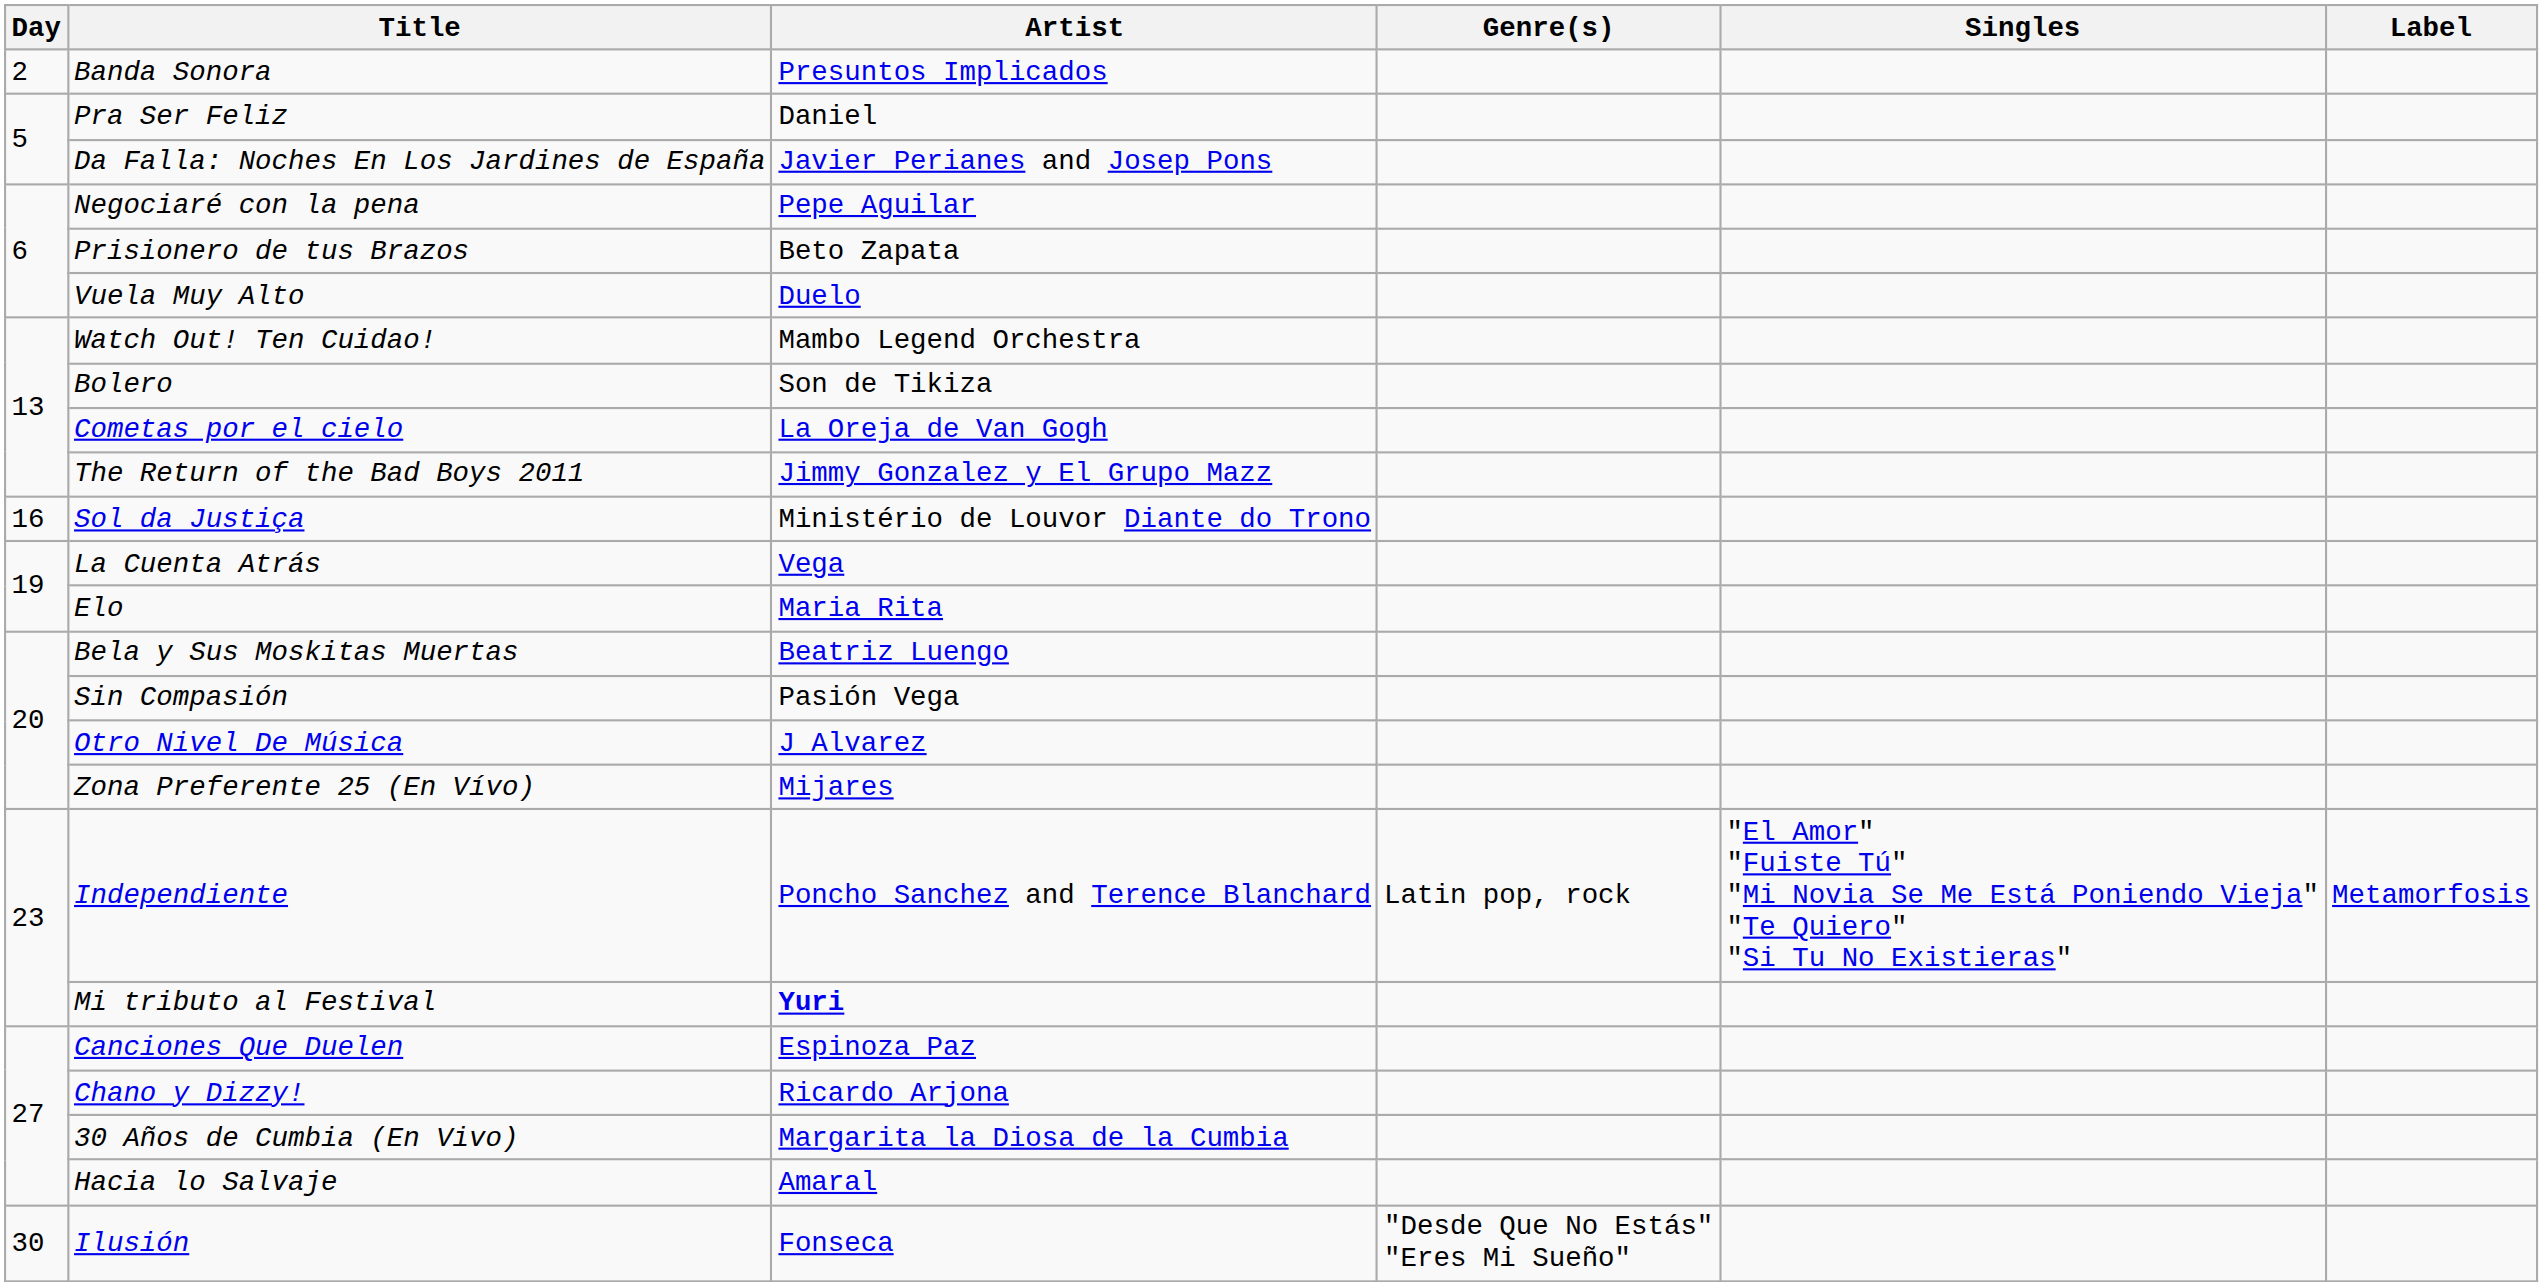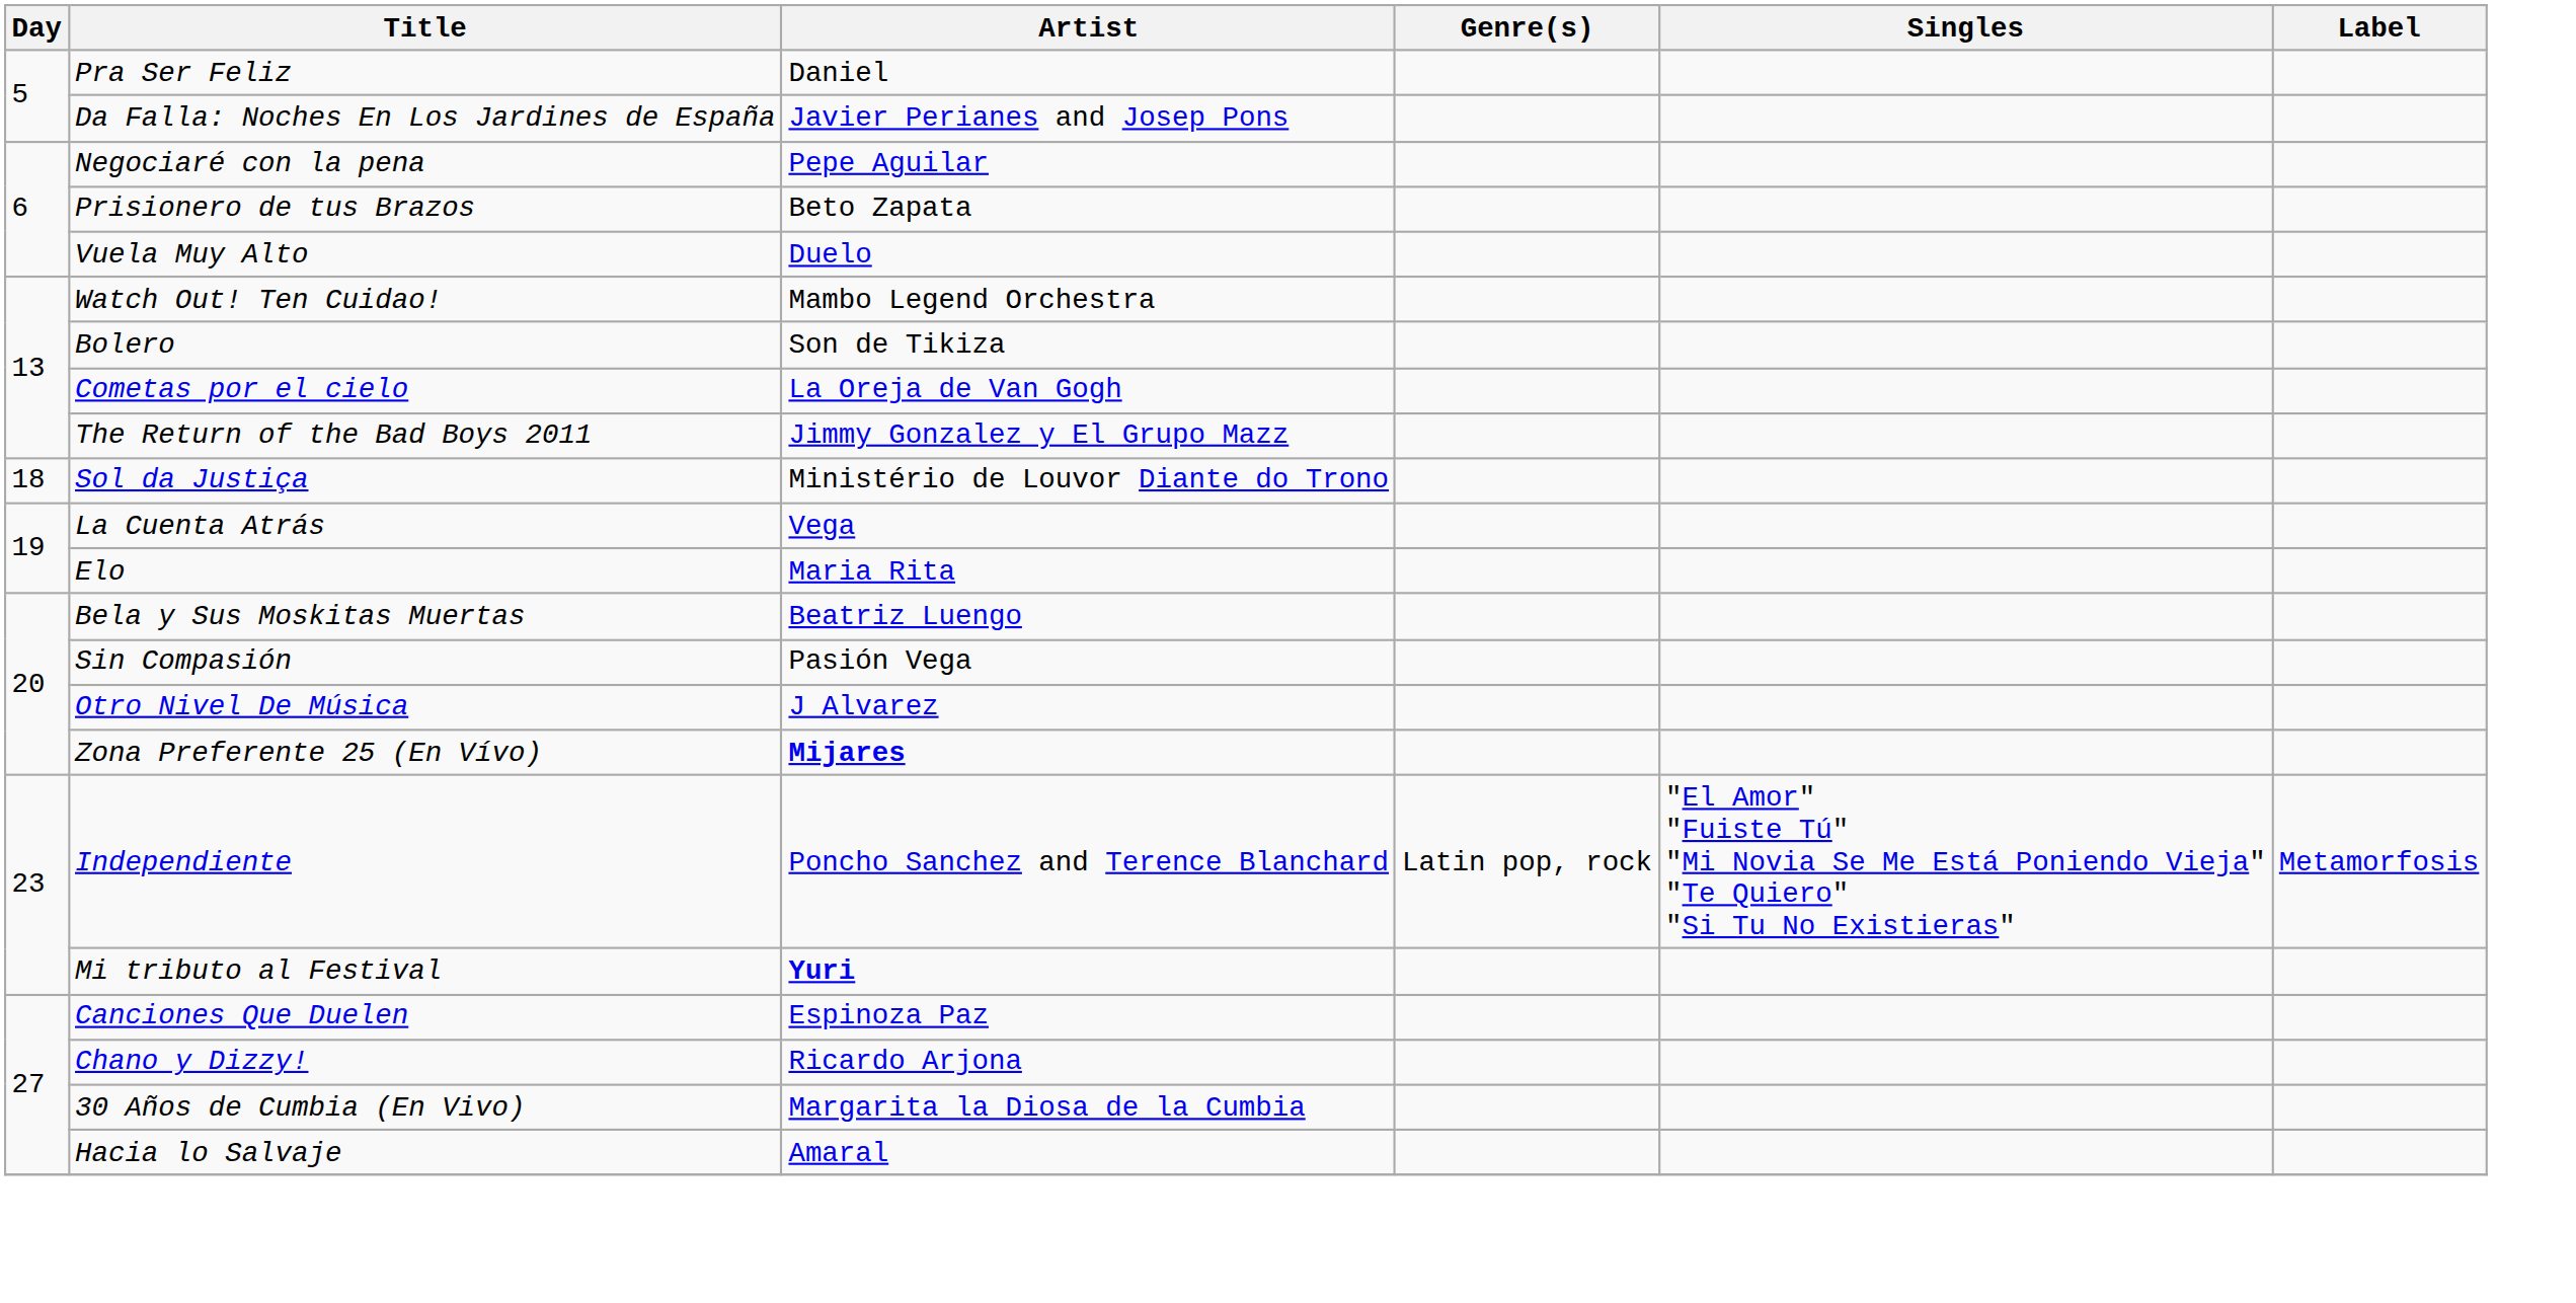- row: 2 | Banda Sonora | Presuntos Implicados
Sol da Justiça | Day: 16 -> 18
Zona Preferente 25 (En Vívo) | Artist: normal -> bold
- row: 30 | Ilusión | Fonseca | "Desde Que No Estás" "Eres Mi Sueño"
